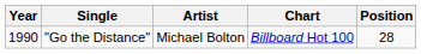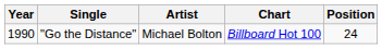"Go the Distance" | Position: 28 -> 24
